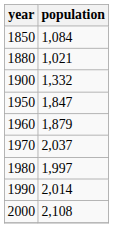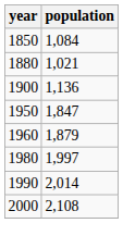1900 | population: 1,332 -> 1,136
- row: 1970 | 2,037
